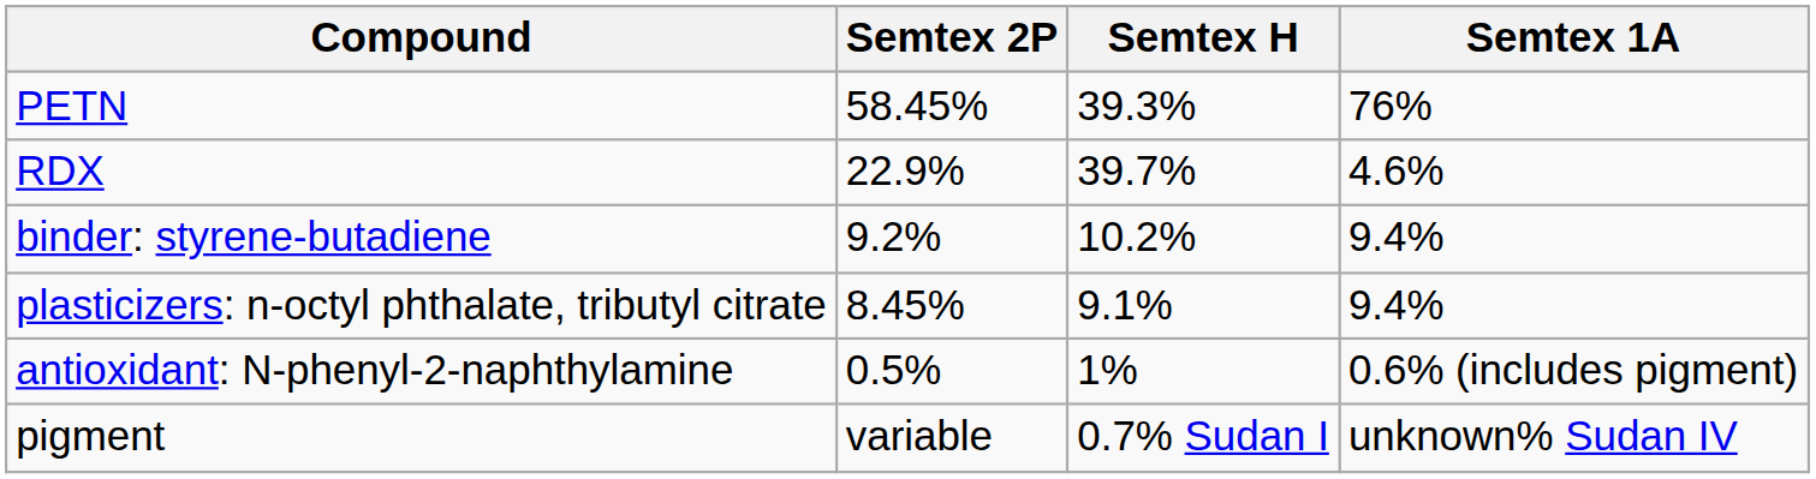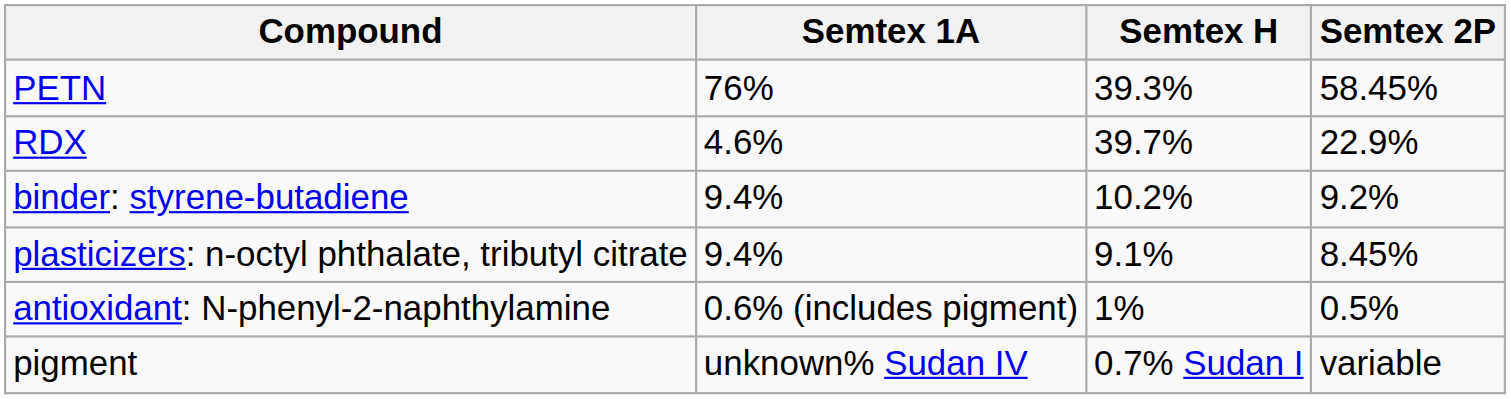columns swapped: Semtex 1A <-> Semtex 2P
